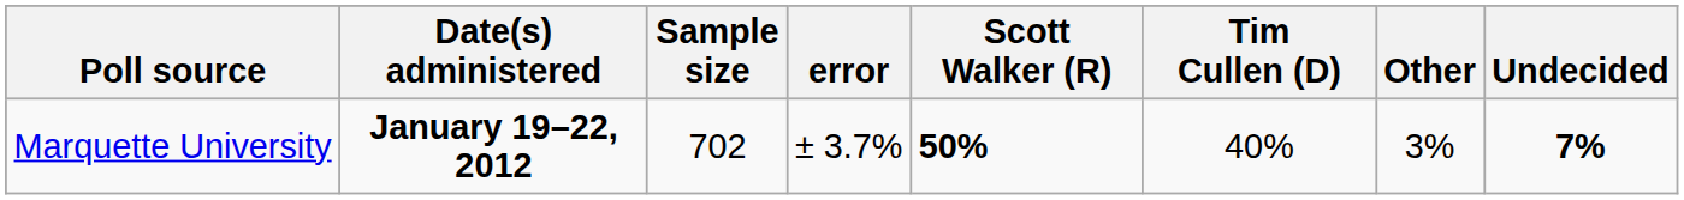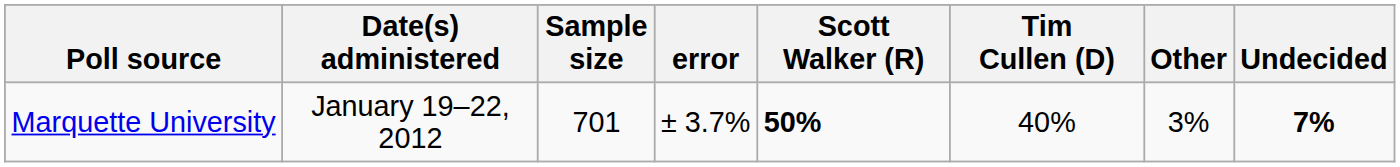Marquette University | Date(s) administered: bold -> normal
Marquette University | Sample size: 702 -> 701
